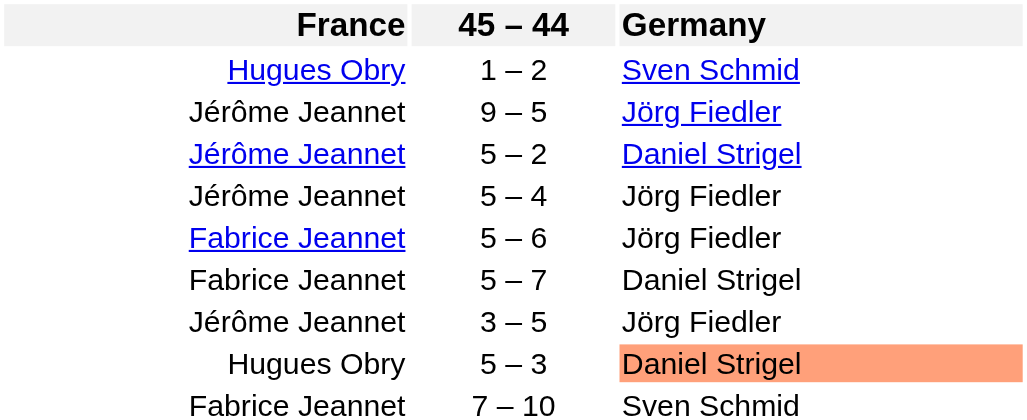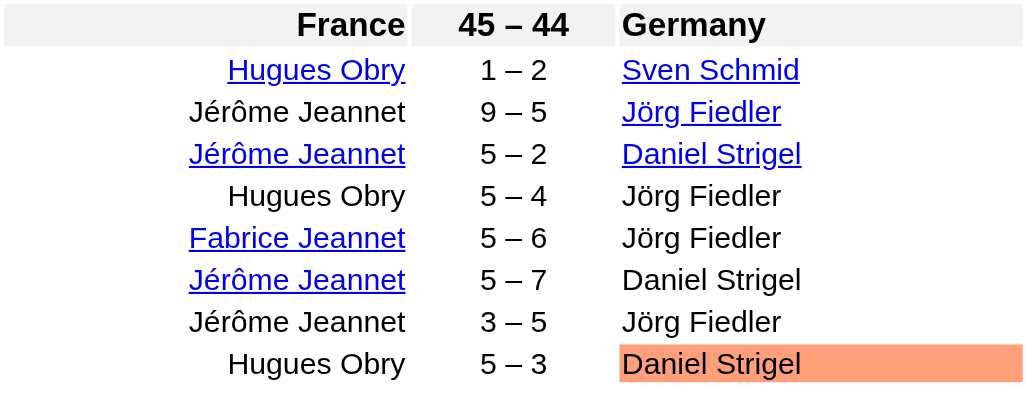5 – 4 | France: Jérôme Jeannet -> Hugues Obry
5 – 7 | France: Fabrice Jeannet -> Jérôme Jeannet
- row: Fabrice Jeannet | 7 – 10 | Sven Schmid
